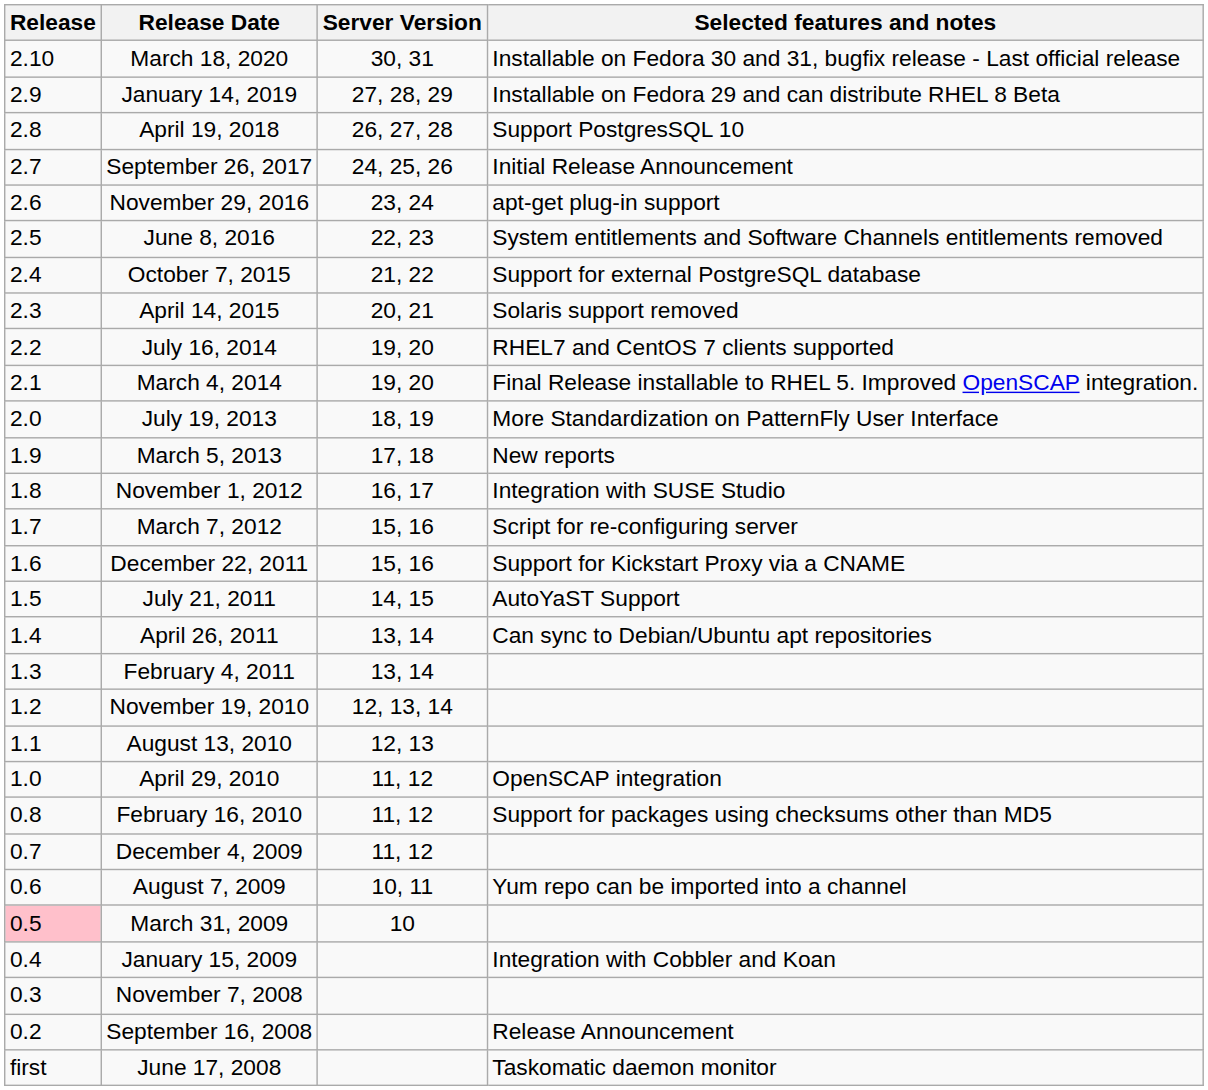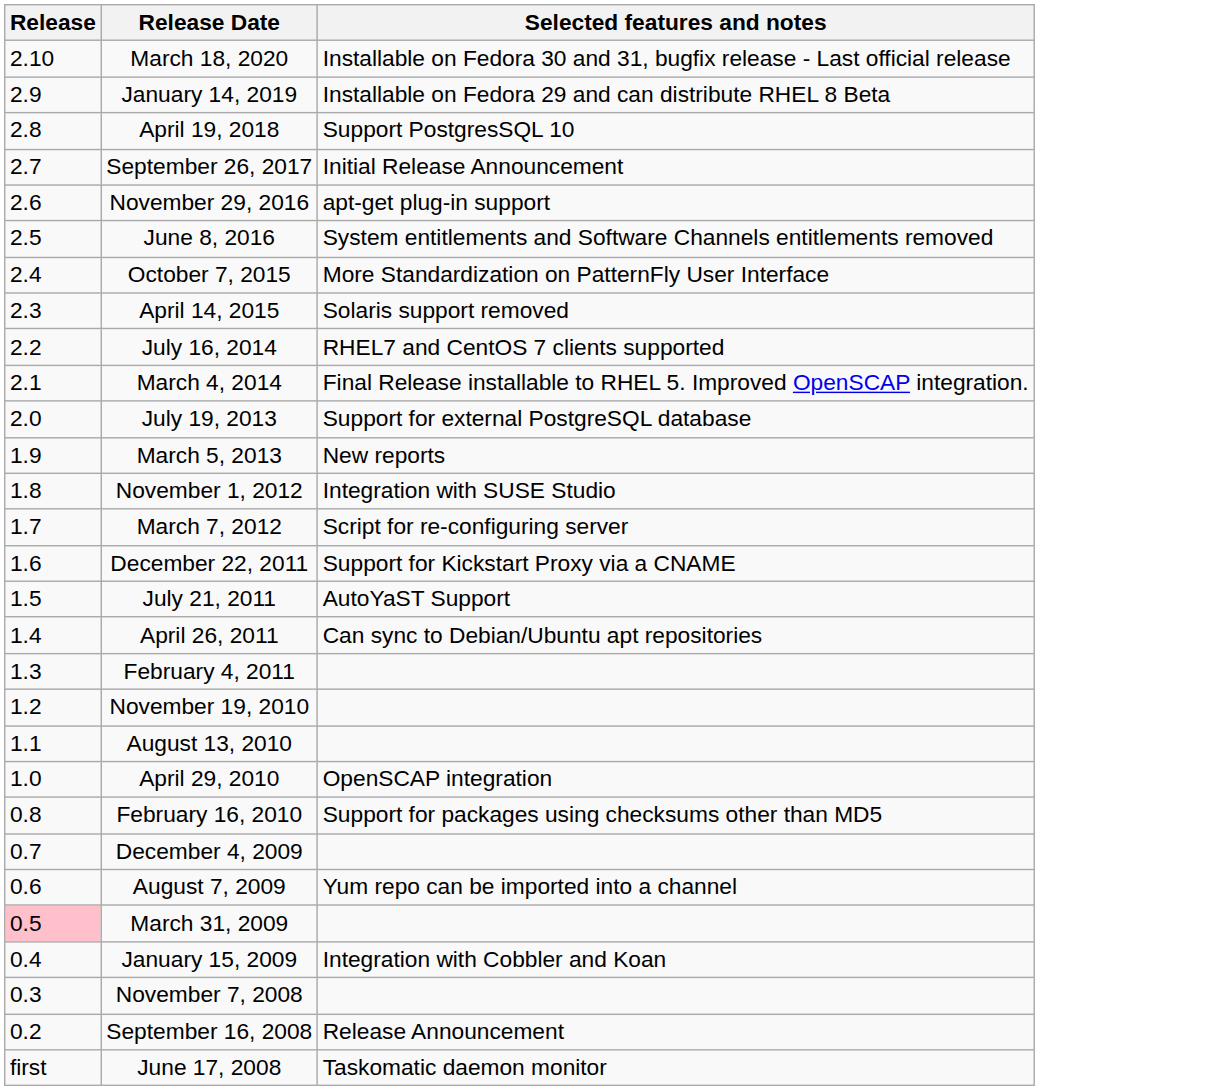- column: Server Version | 30, 31 | 27, 28, 29 | 26, 27, 28 | 24, 25, 26 | 23, 24 | 22, 23 | 21, 22 | 20, 21 | 19, 20 | 19, 20 | 18, 19 | 17, 18 | 16, 17 | 15, 16 | 15, 16 | 14, 15 | 13, 14 | 13, 14 | 12, 13, 14 | 12, 13 | 11, 12 | 11, 12 | 11, 12 | 10, 11 | 10
October 7, 2015 | Selected features and notes: Support for external PostgreSQL database -> More Standardization on PatternFly User Interface
July 19, 2013 | Selected features and notes: More Standardization on PatternFly User Interface -> Support for external PostgreSQL database
